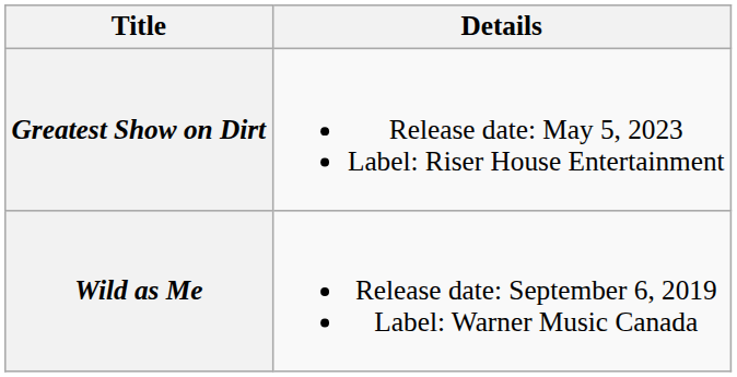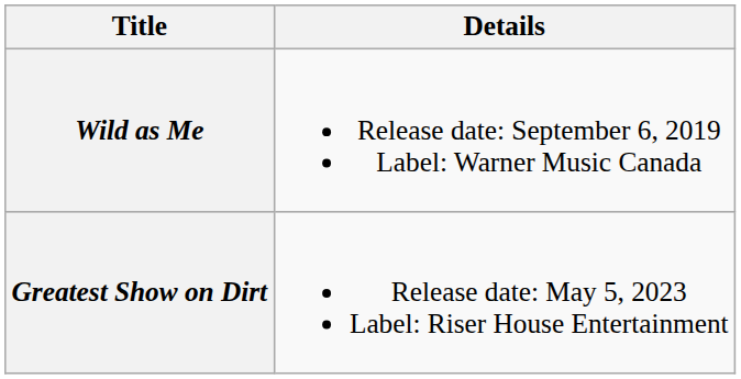rows swapped: Wild as Me <-> Greatest Show on Dirt
